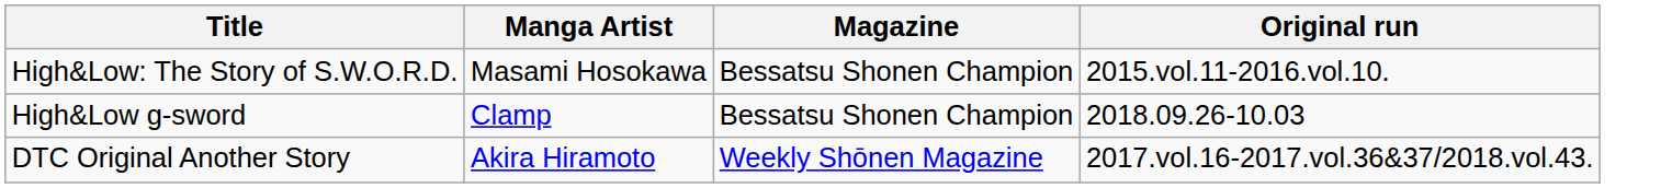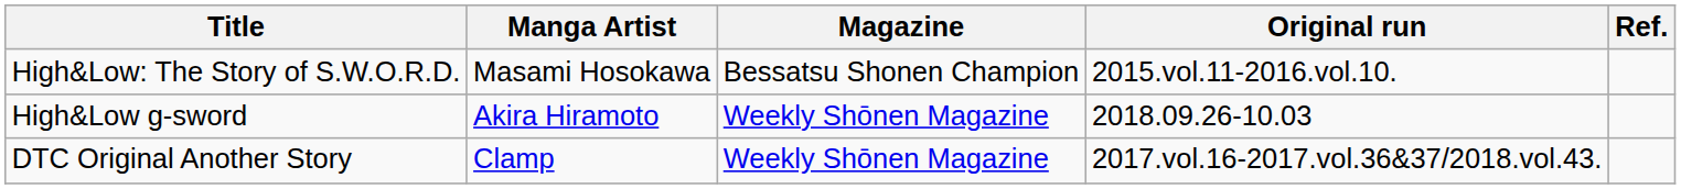+ column: Ref.
High&Low g-sword | Manga Artist: Clamp -> Akira Hiramoto
High&Low g-sword | Magazine: Bessatsu Shonen Champion -> Weekly Shōnen Magazine
DTC Original Another Story | Manga Artist: Akira Hiramoto -> Clamp
